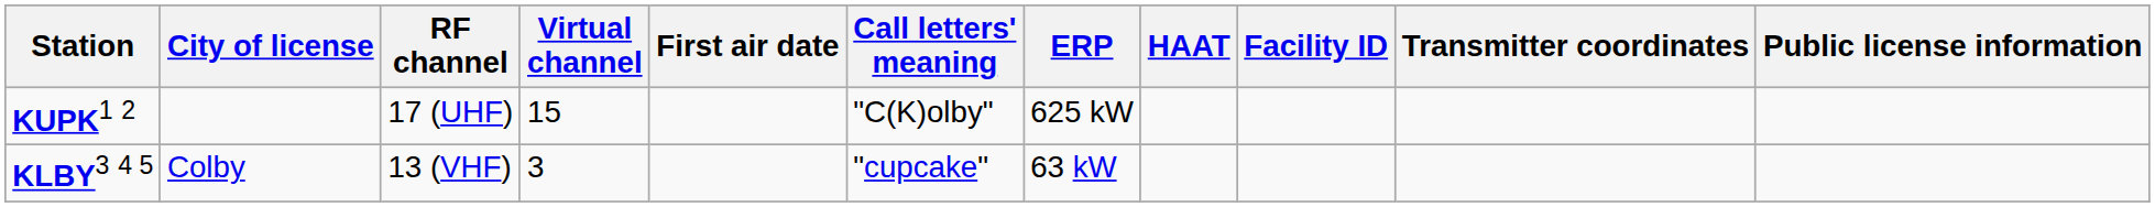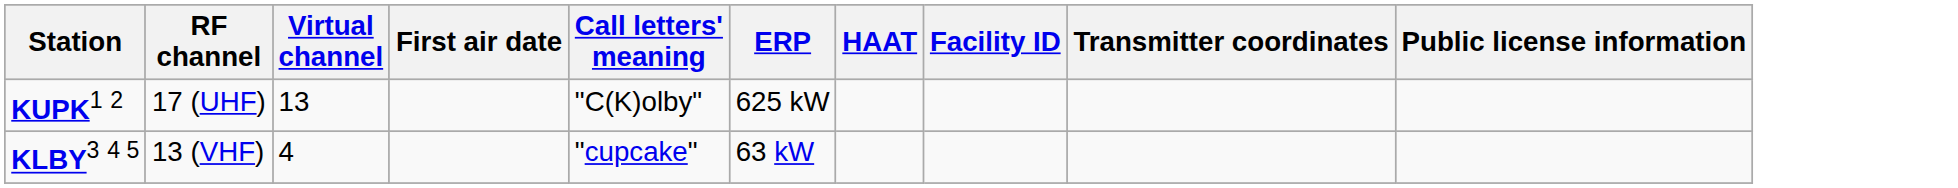- column: City of license | Colby
KUPK1 2 | Virtual channel: 15 -> 13
KLBY3 4 5 | Virtual channel: 3 -> 4
